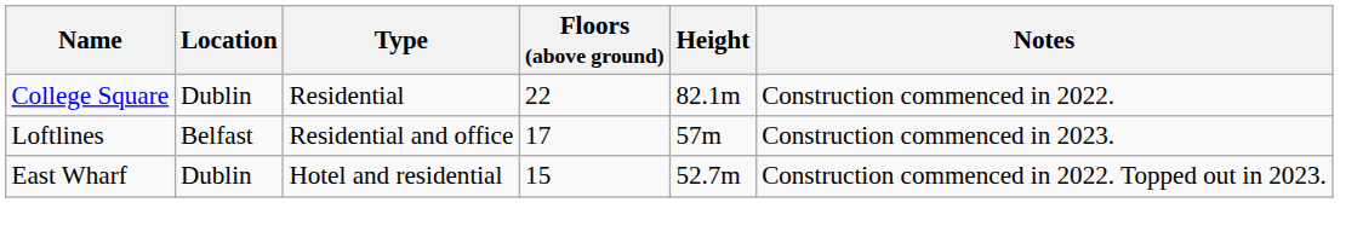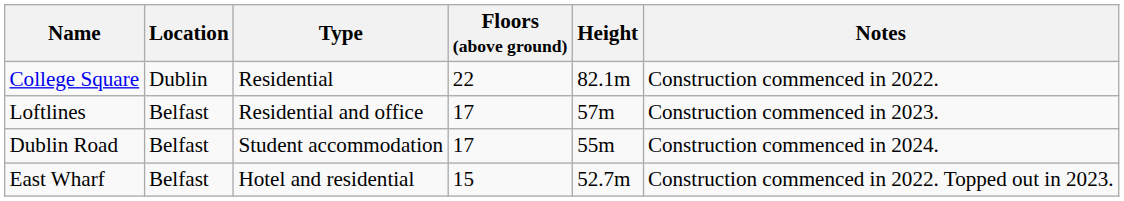+ row: Dublin Road | Belfast | Student accommodation | 17 | 55m | Construction commenced in 2024.
East Wharf | Location: Dublin -> Belfast
